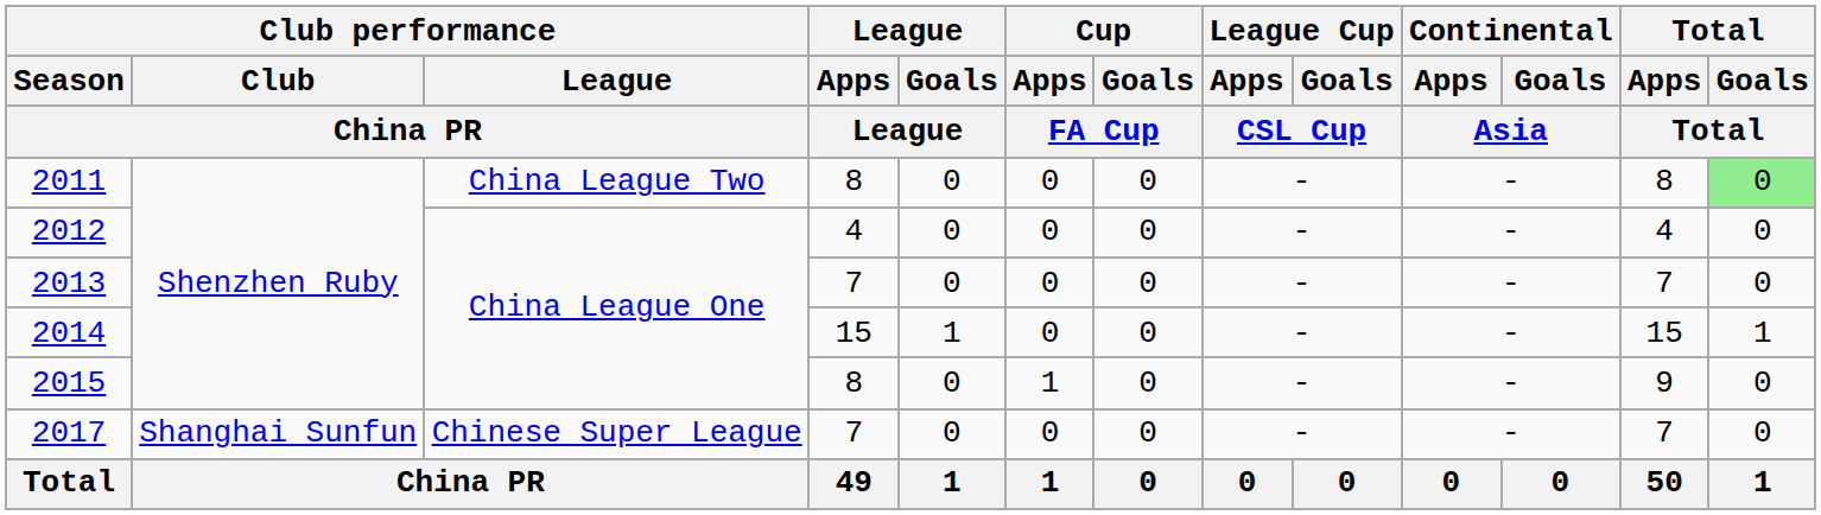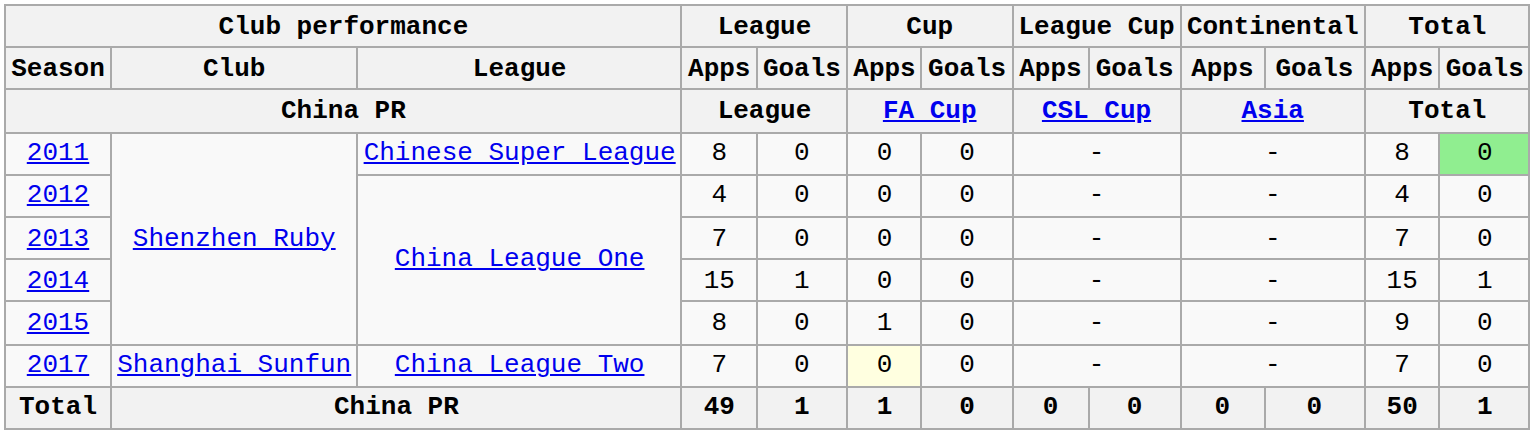2011 | Club performance / League: China League Two -> Chinese Super League
2017 | Club performance / League: Chinese Super League -> China League Two
2017 | Cup / Apps: no background -> lightyellow background
